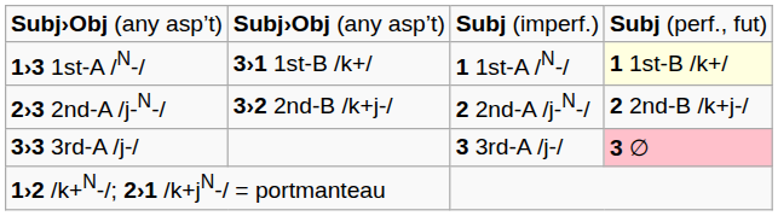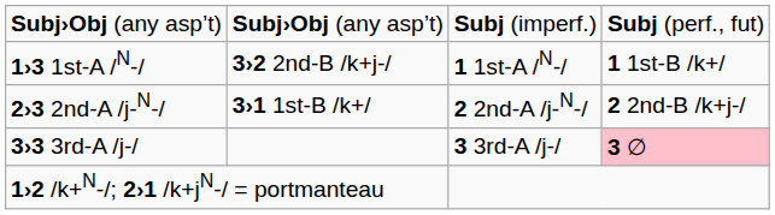1›3 1st-A /N-/ | column 2: 3›1 1st-B /k+/ -> 3›2 2nd-B /k+j-/
1›3 1st-A /N-/ | column 4: lightyellow background -> no background
2›3 2nd-A /j-N-/ | column 2: 3›2 2nd-B /k+j-/ -> 3›1 1st-B /k+/
